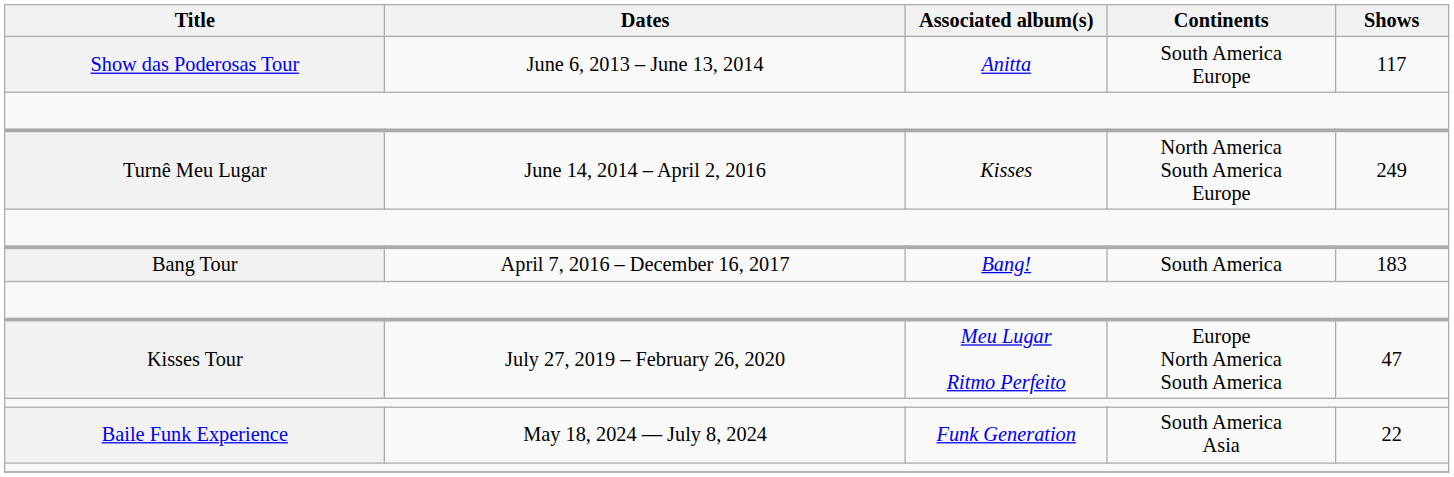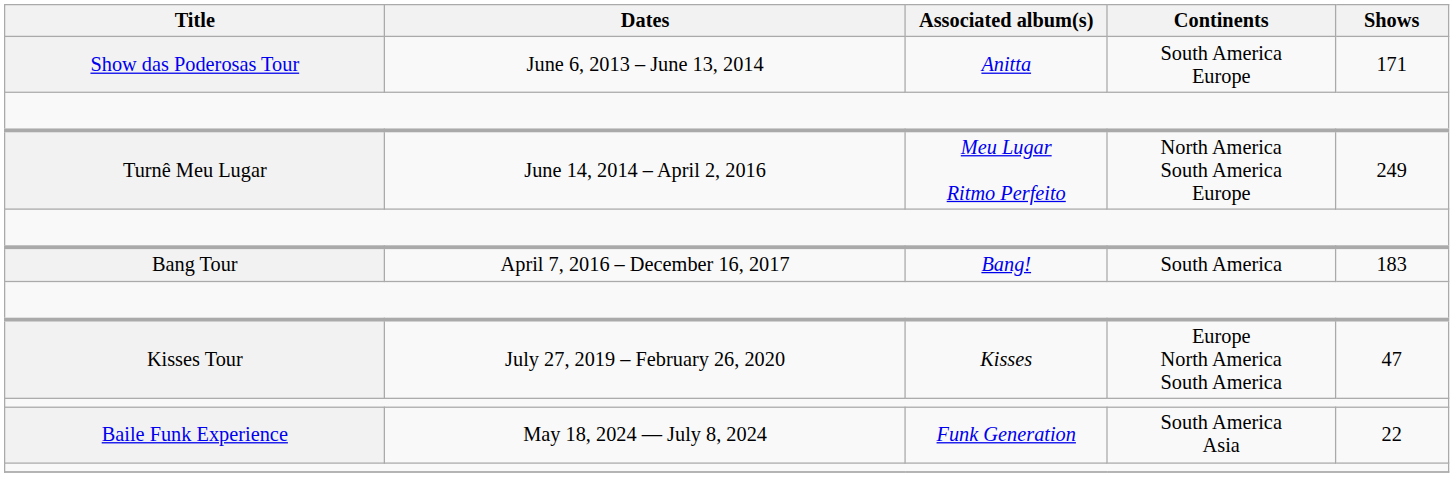Show das Poderosas Tour | Shows: 117 -> 171
Turnê Meu Lugar | Associated album(s): Kisses -> Meu Lugar Ritmo Perfeito
Kisses Tour | Associated album(s): Meu Lugar Ritmo Perfeito -> Kisses
